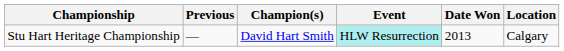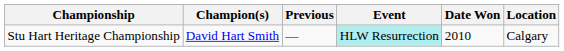columns swapped: Champion(s) <-> Previous
Stu Hart Heritage Championship | Date Won: 2013 -> 2010
